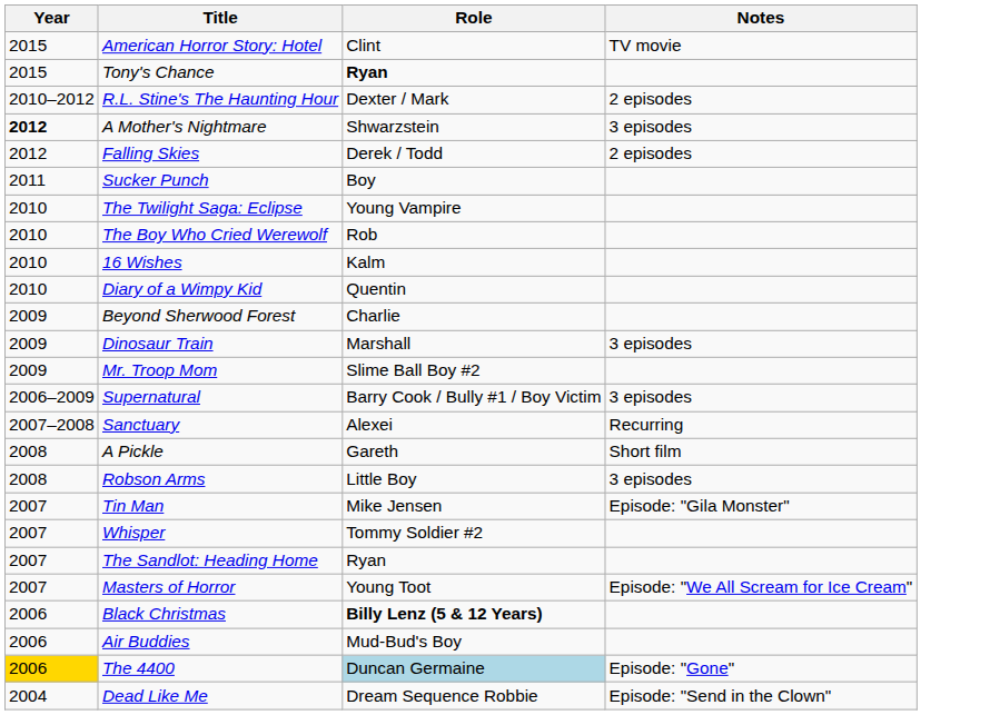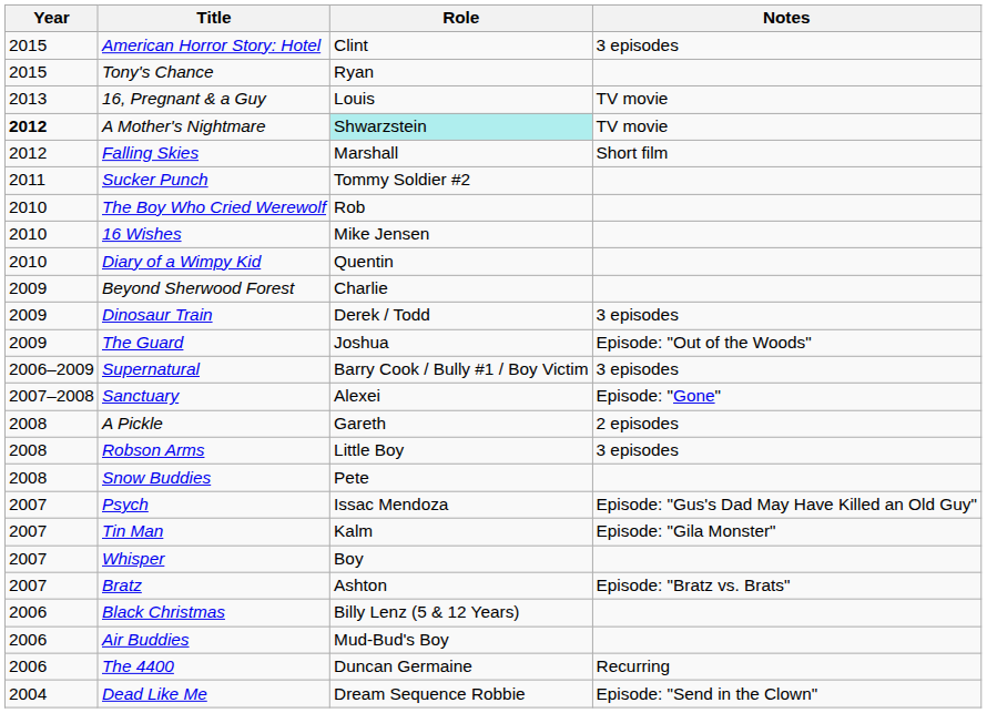American Horror Story: Hotel | Notes: TV movie -> 3 episodes
Tony's Chance | Role: bold -> normal
+ row: 2013 | 16, Pregnant & a Guy | Louis | TV movie
- row: 2010–2012 | R.L. Stine's The Haunting Hour | Dexter / Mark | 2 episodes
A Mother's Nightmare | Role: no background -> paleturquoise background
A Mother's Nightmare | Notes: 3 episodes -> TV movie
Falling Skies | Role: Derek / Todd -> Marshall
Falling Skies | Notes: 2 episodes -> Short film
Sucker Punch | Role: Boy -> Tommy Soldier #2
- row: 2010 | The Twilight Saga: Eclipse | Young Vampire
16 Wishes | Role: Kalm -> Mike Jensen
Dinosaur Train | Role: Marshall -> Derek / Todd
+ row: 2009 | The Guard | Joshua | Episode: "Out of the Woods"
- row: 2009 | Mr. Troop Mom | Slime Ball Boy #2
Sanctuary | Notes: Recurring -> Episode: "Gone"
A Pickle | Notes: Short film -> 2 episodes
+ row: 2008 | Snow Buddies | Pete
+ row: 2007 | Psych | Issac Mendoza | Episode: "Gus's Dad May Have Killed an Old Guy"
Tin Man | Role: Mike Jensen -> Kalm
Whisper | Role: Tommy Soldier #2 -> Boy
- row: 2007 | The Sandlot: Heading Home | Ryan
- row: 2007 | Masters of Horror | Young Toot | Episode: "We All Scream for Ice Cream"
+ row: 2007 | Bratz | Ashton | Episode: "Bratz vs. Brats"
Black Christmas | Role: bold -> normal
The 4400 | Year: gold background -> no background
The 4400 | Role: lightblue background -> no background
The 4400 | Notes: Episode: "Gone" -> Recurring
